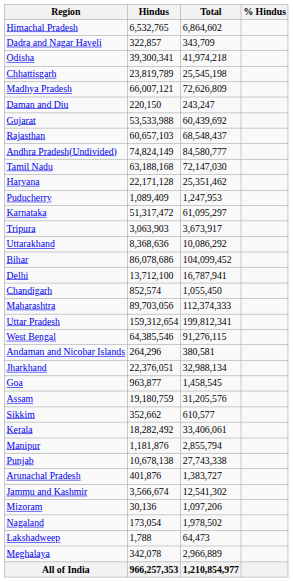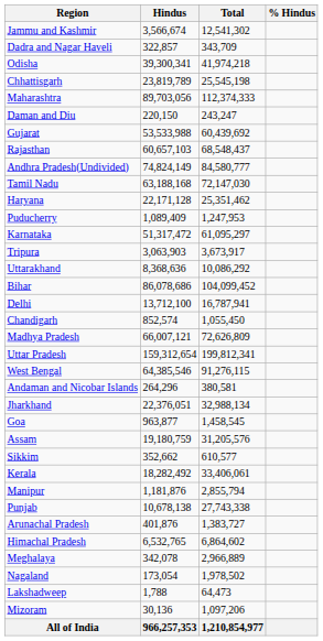rows swapped: Himachal Pradesh <-> Jammu and Kashmir
rows swapped: Madhya Pradesh <-> Maharashtra
rows swapped: Meghalaya <-> Mizoram
